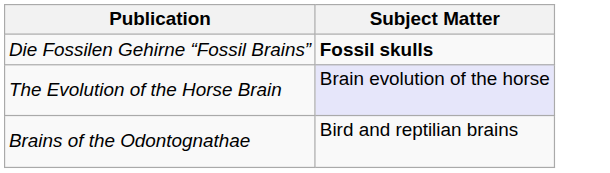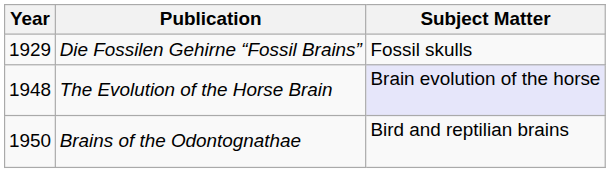+ column: Year | 1929 | 1948 | 1950
Die Fossilen Gehirne “Fossil Brains” | Subject Matter: bold -> normal
